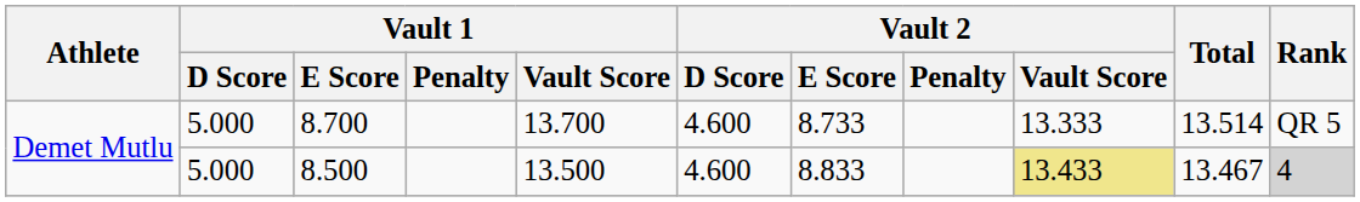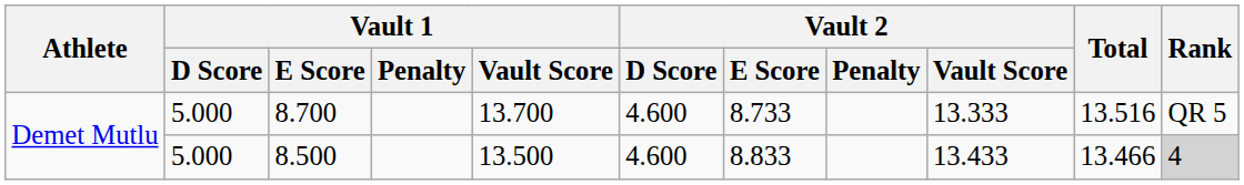8.700 | Total: 13.514 -> 13.516
8.500 | Vault 2 / Vault Score: khaki background -> no background
8.500 | Total: 13.467 -> 13.466
